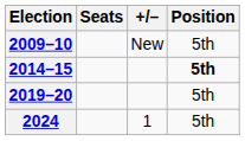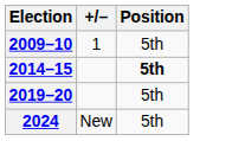- column: Seats
2009–10 | +/–: New -> 1
2024 | +/–: 1 -> New
